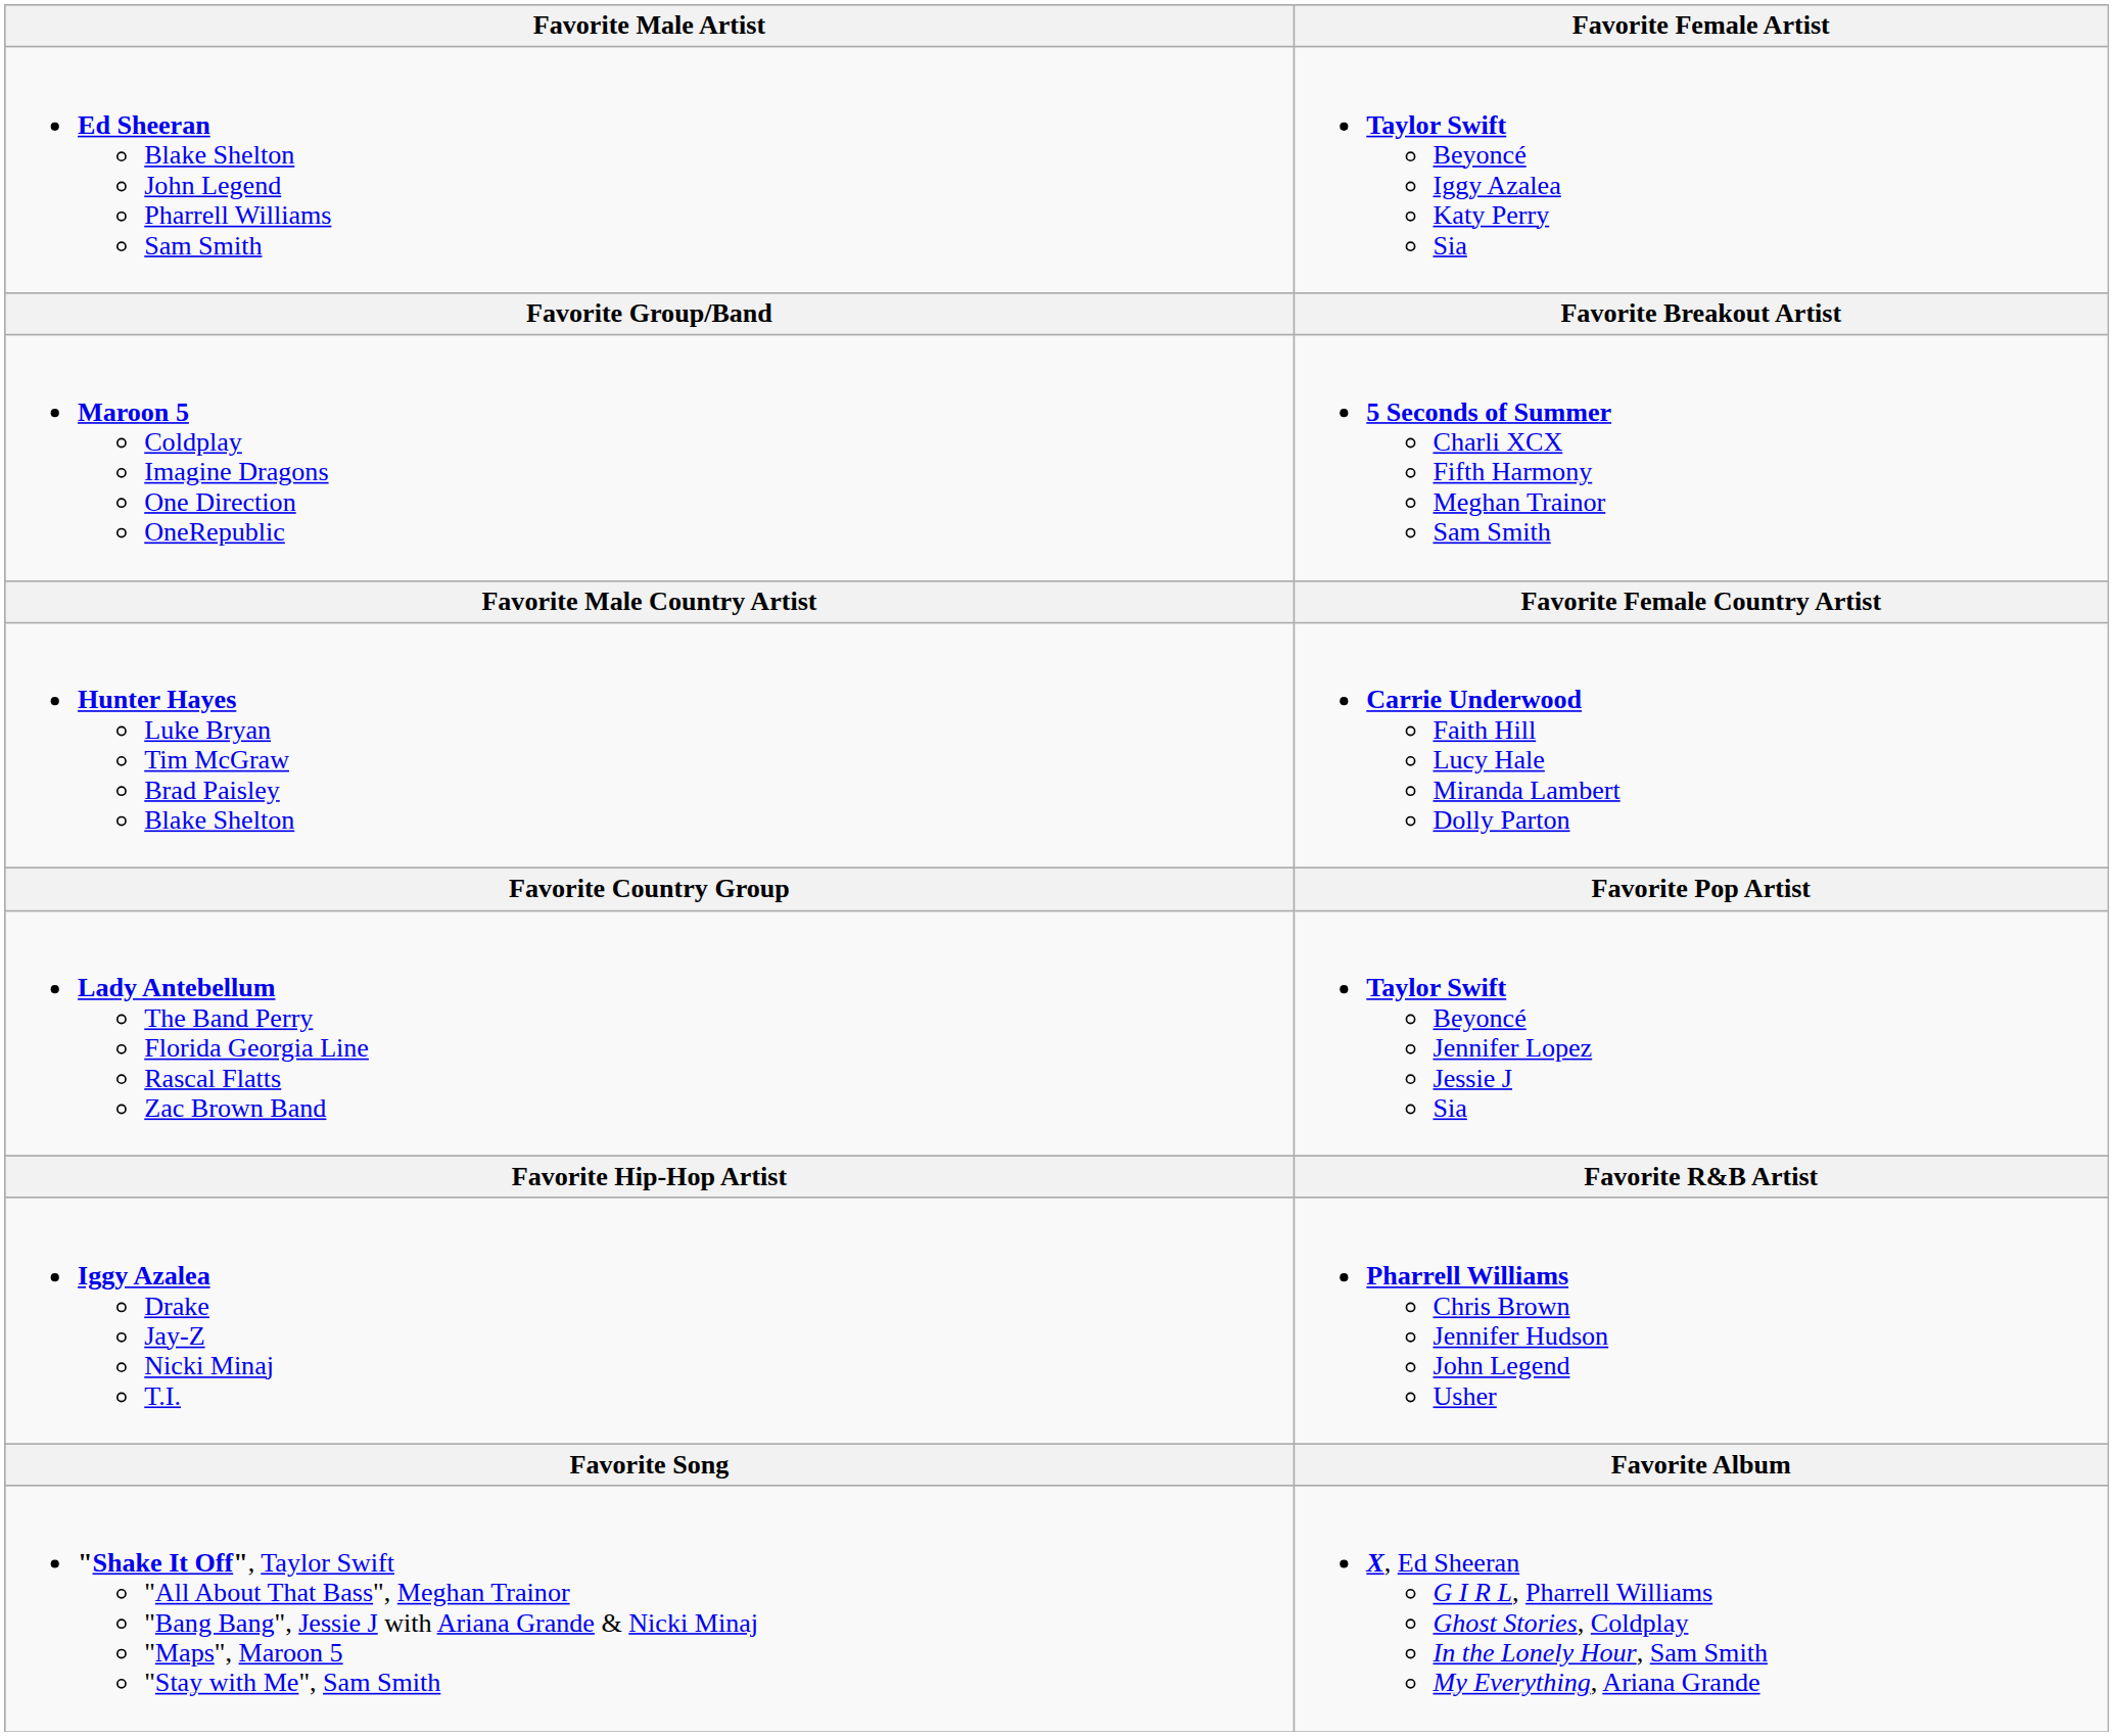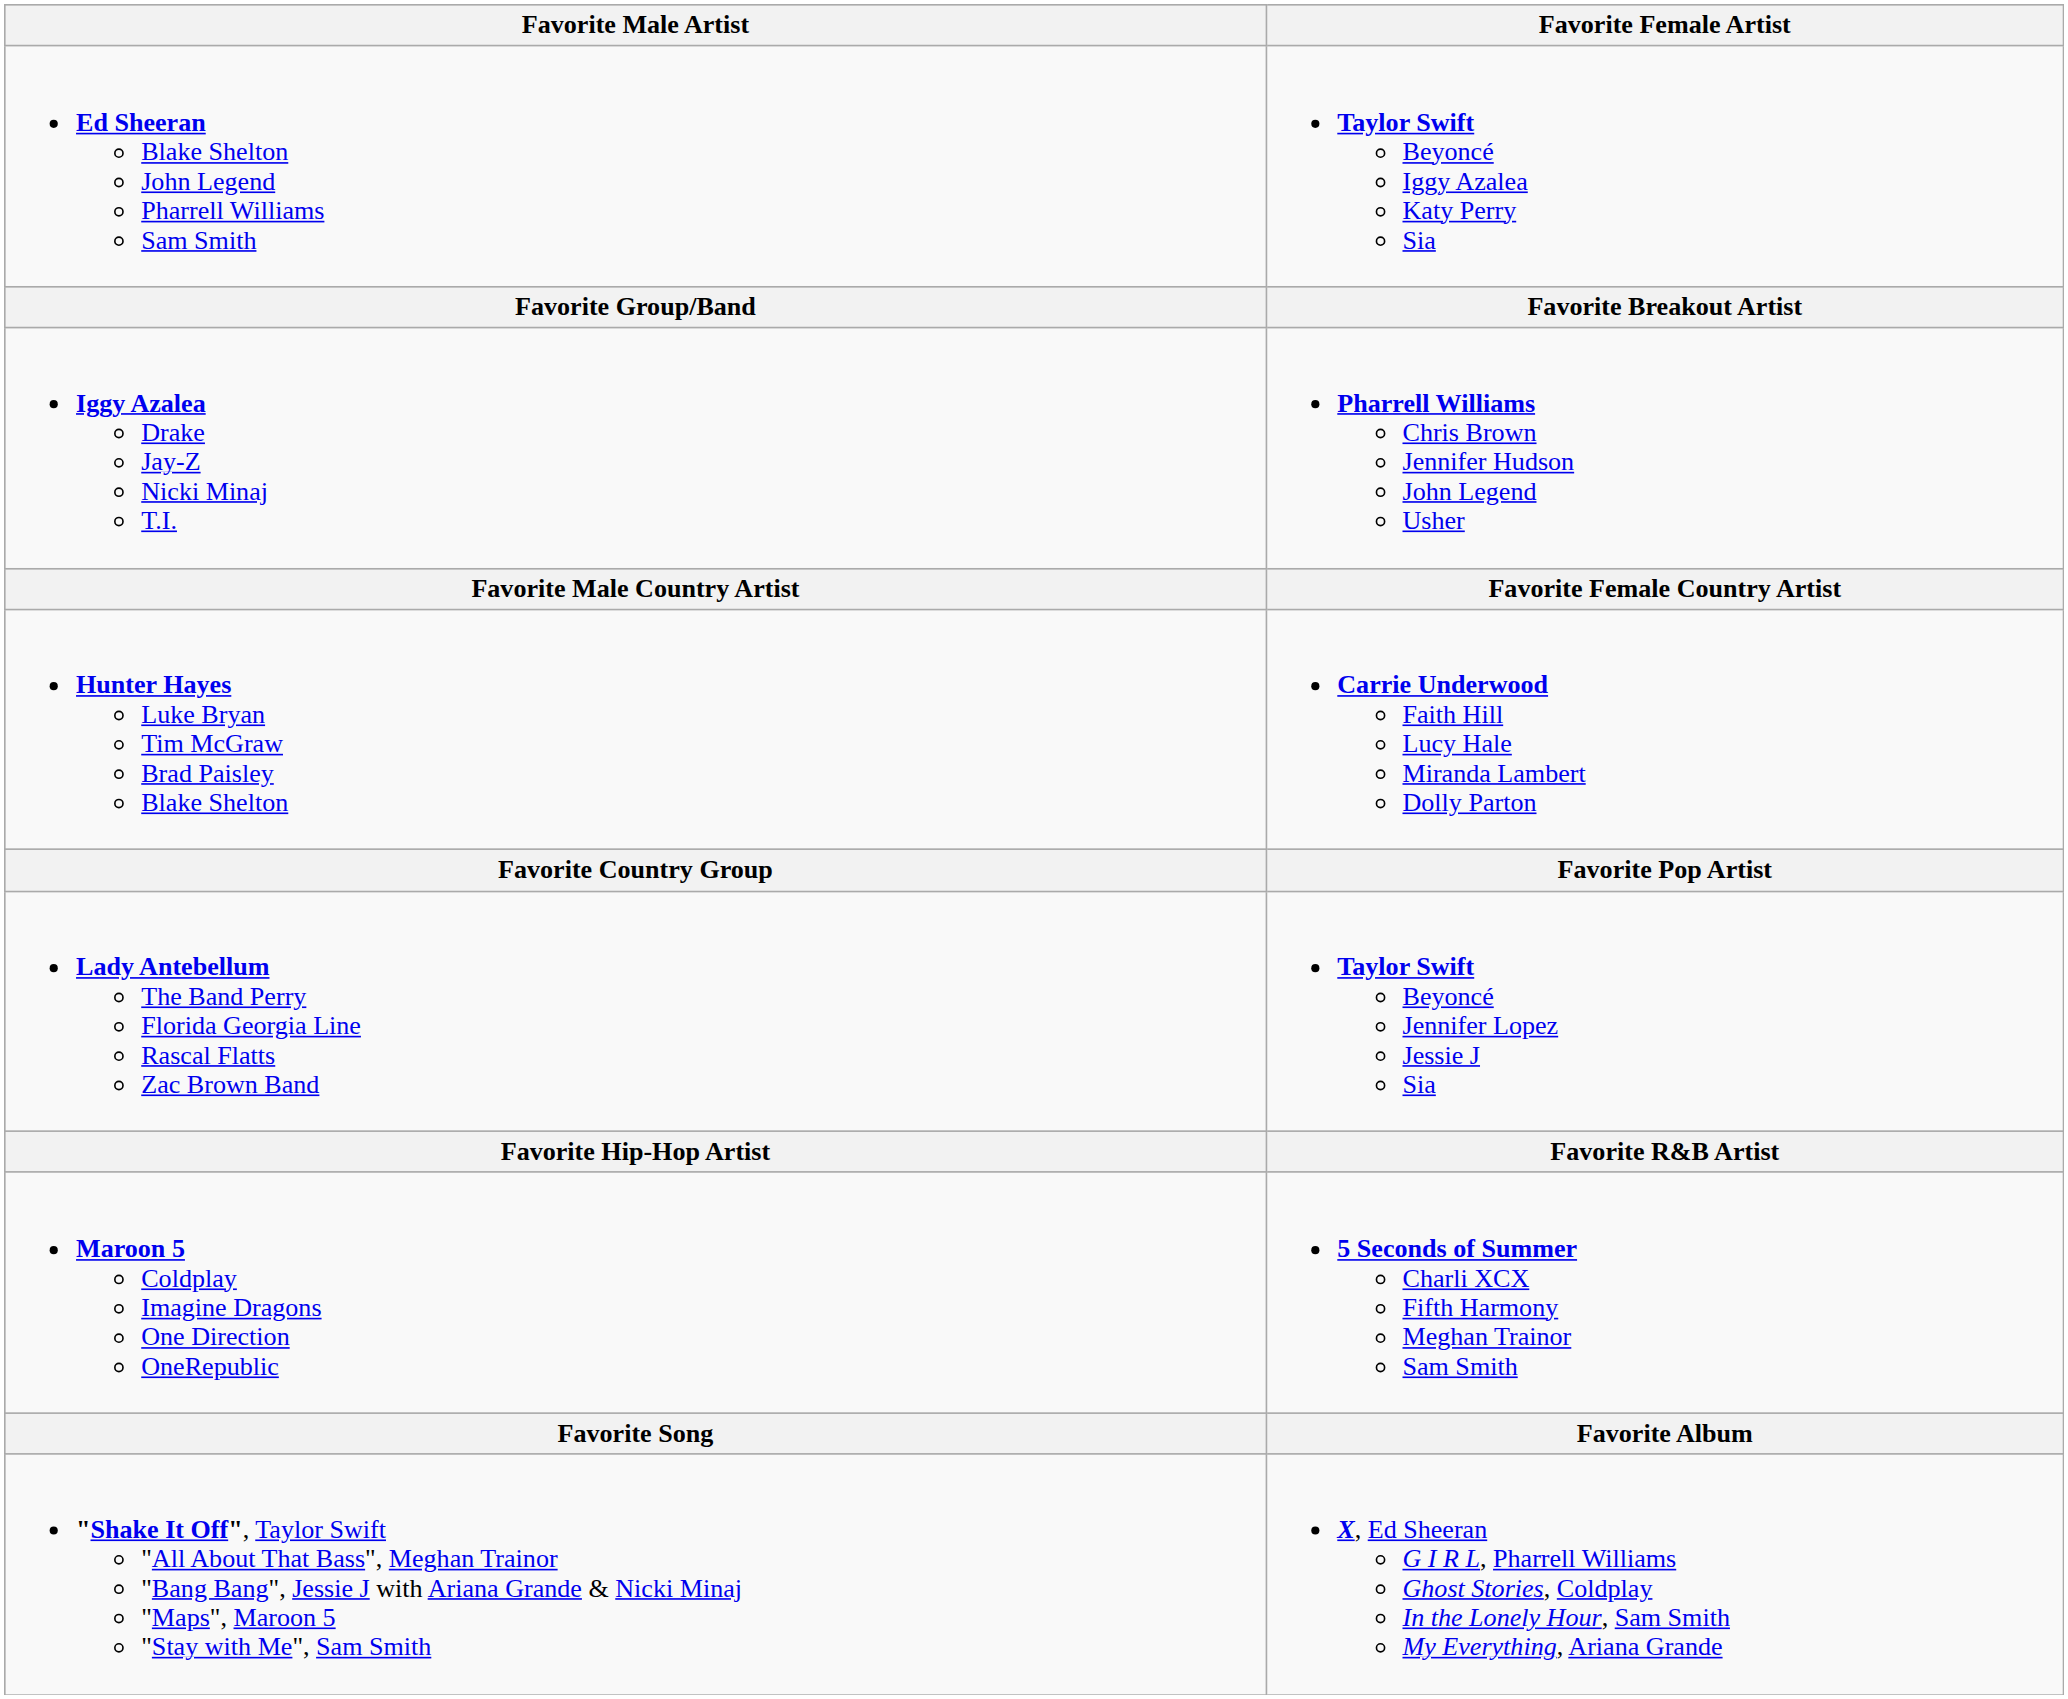rows swapped: Maroon 5 Coldplay Imagine Dragons One Direction OneRepublic <-> Iggy Azalea Drake Jay-Z Nicki Minaj T.I.
